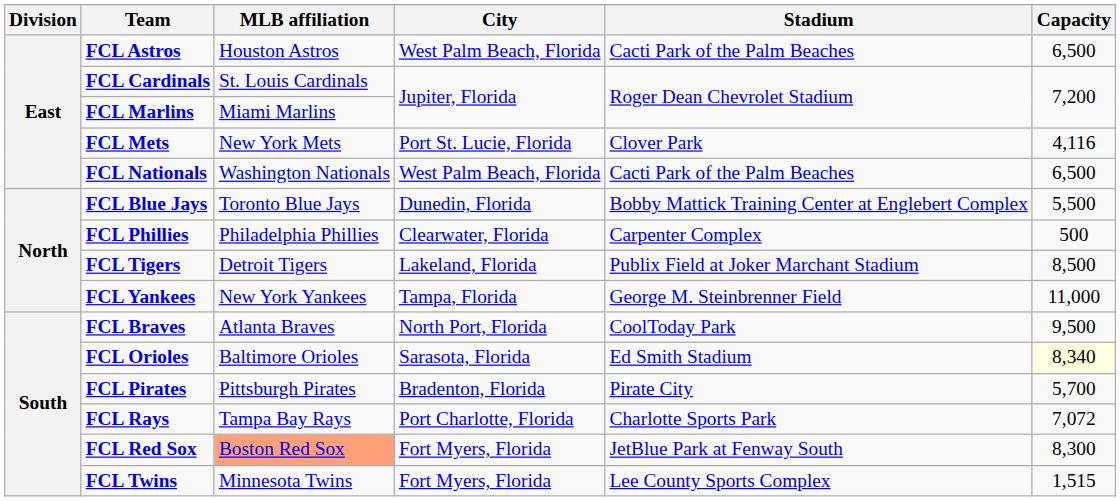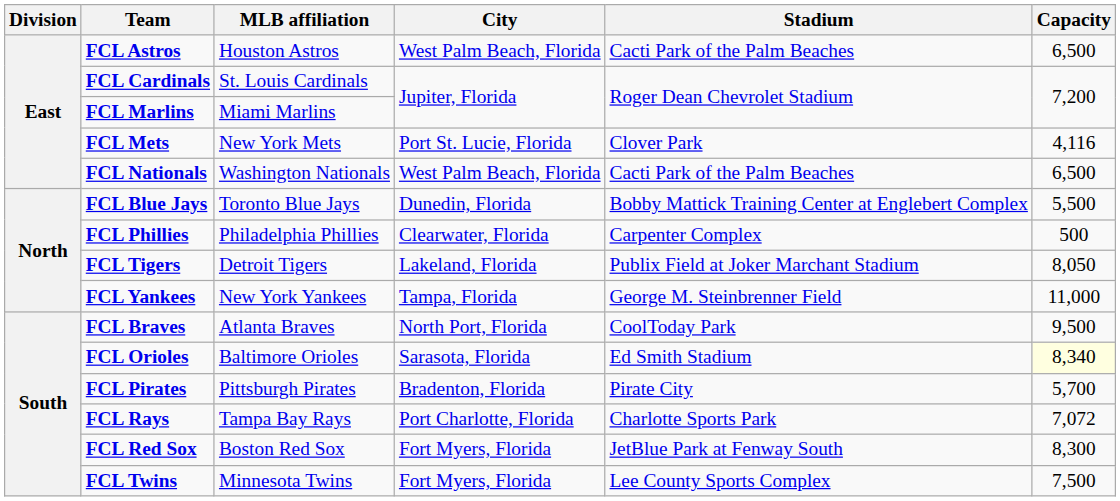FCL Tigers | Capacity: 8,500 -> 8,050
FCL Red Sox | MLB affiliation: lightsalmon background -> no background
FCL Twins | Capacity: 1,515 -> 7,500
